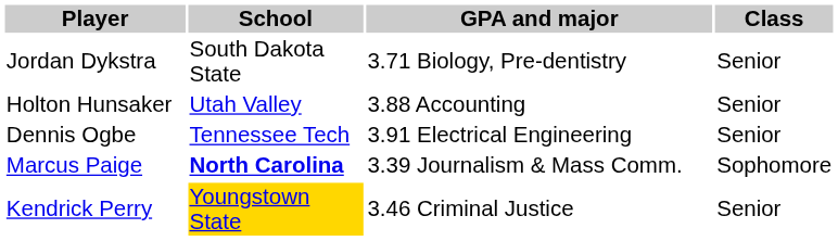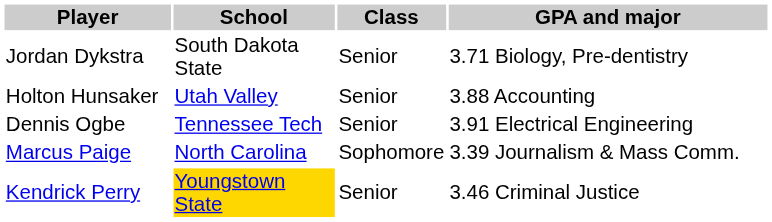columns swapped: Class <-> GPA and major
Marcus Paige | School: bold -> normal
